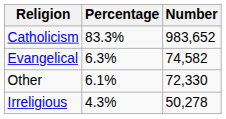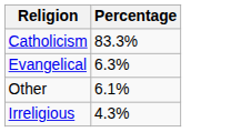- column: Number | 983,652 | 74,582 | 72,330 | 50,278
